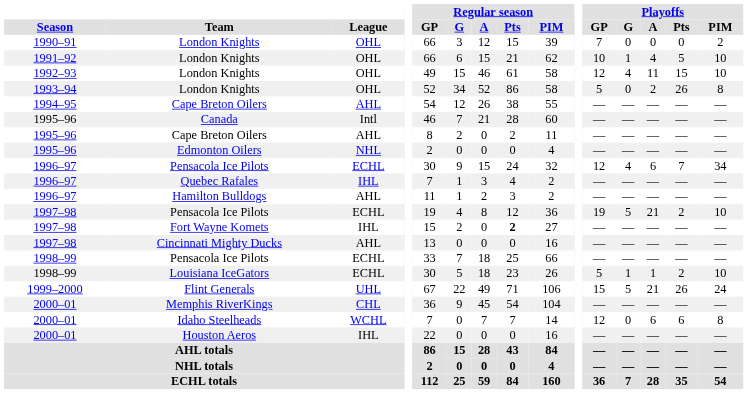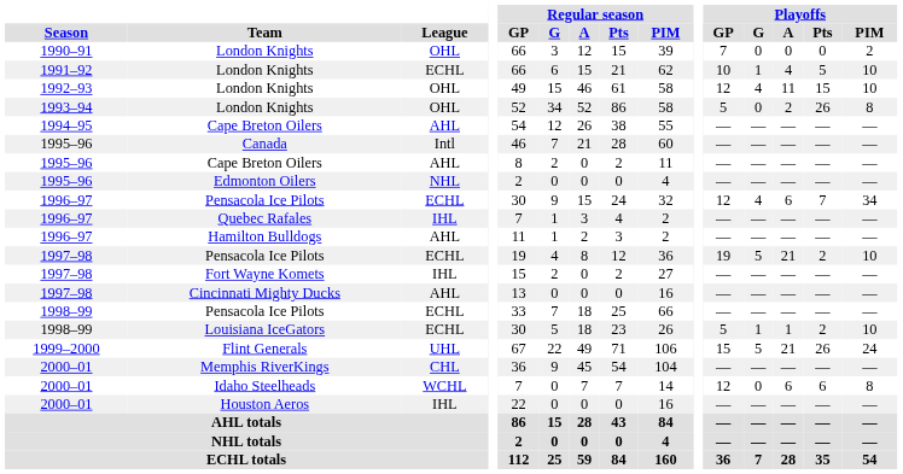1991–92 / London Knights | League: OHL -> ECHL
Fort Wayne Komets | Regular season / Pts: bold -> normal
